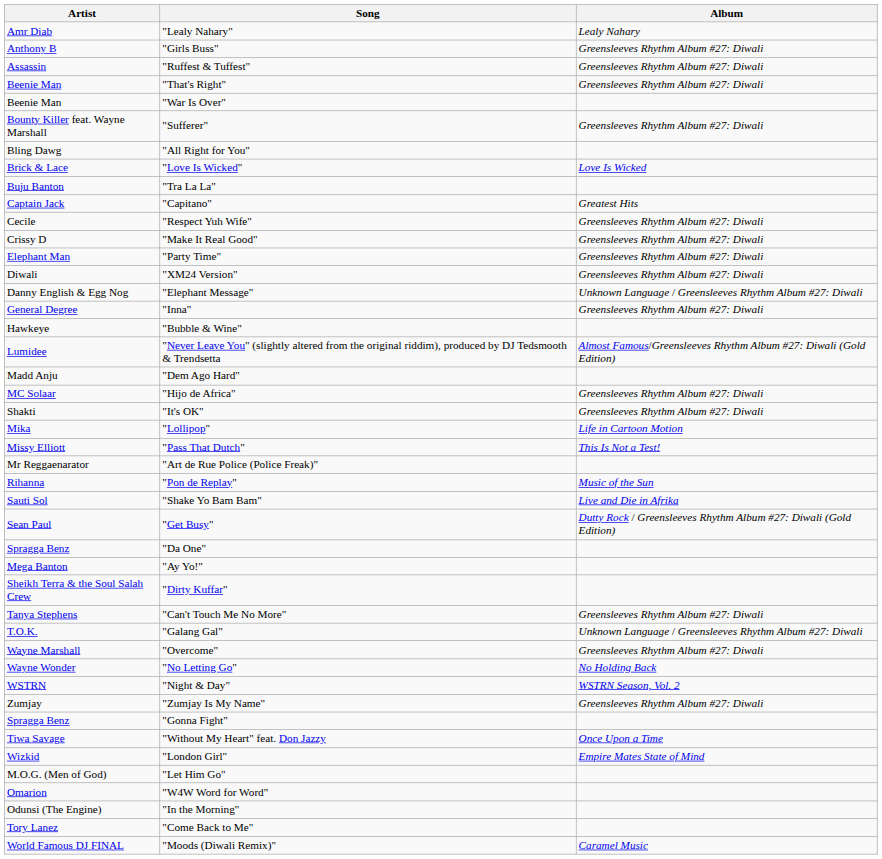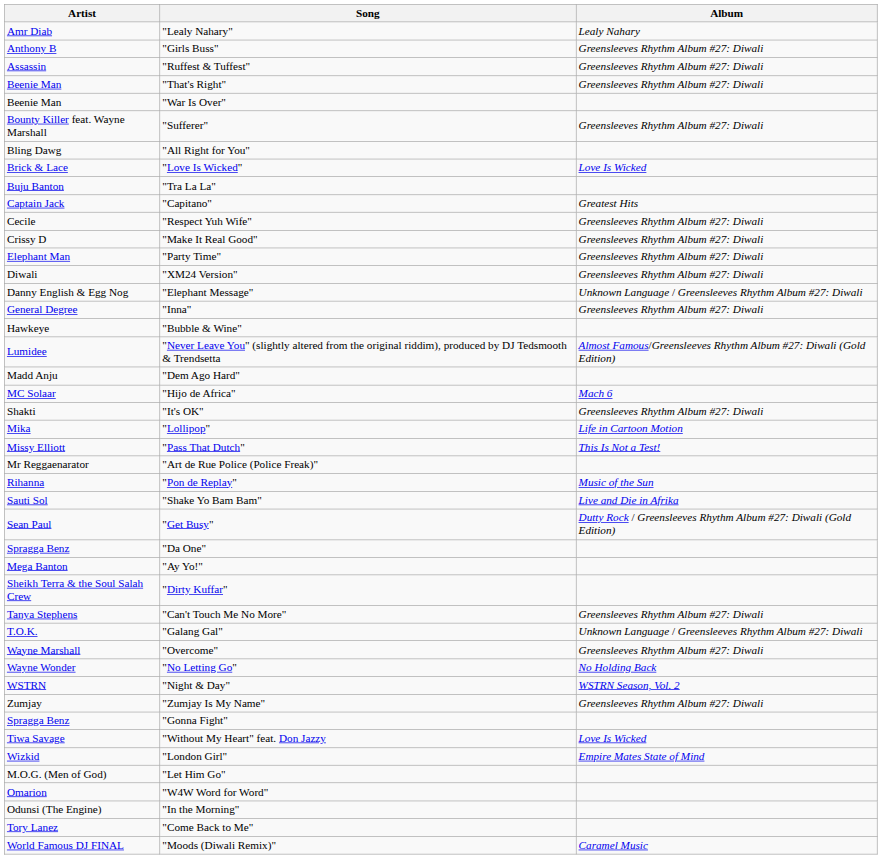"Hijo de Africa" | Album: Greensleeves Rhythm Album #27: Diwali -> Mach 6
"Without My Heart" feat. Don Jazzy | Album: Once Upon a Time -> Love Is Wicked
